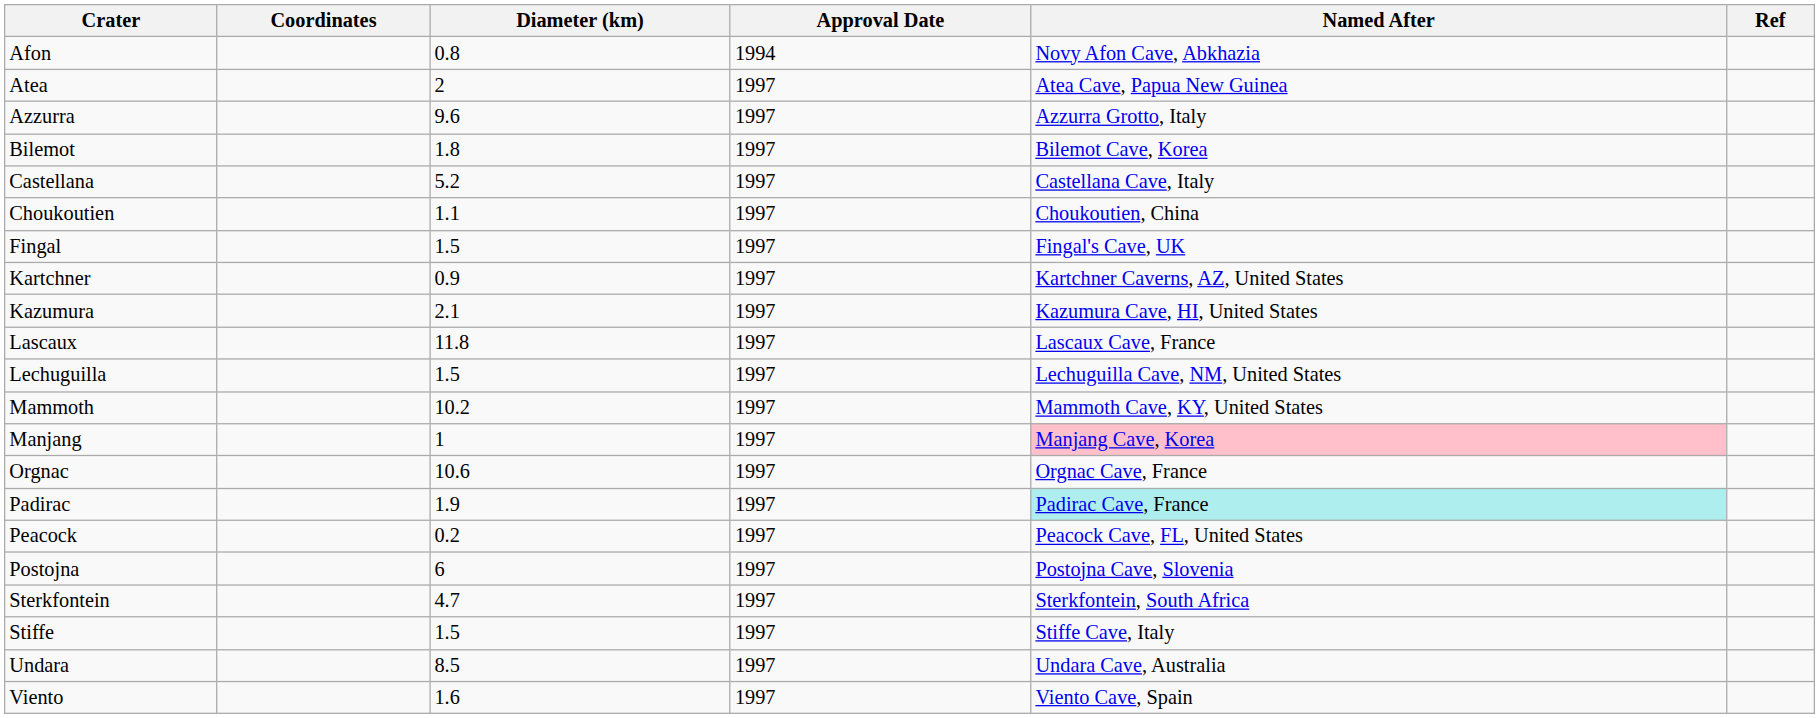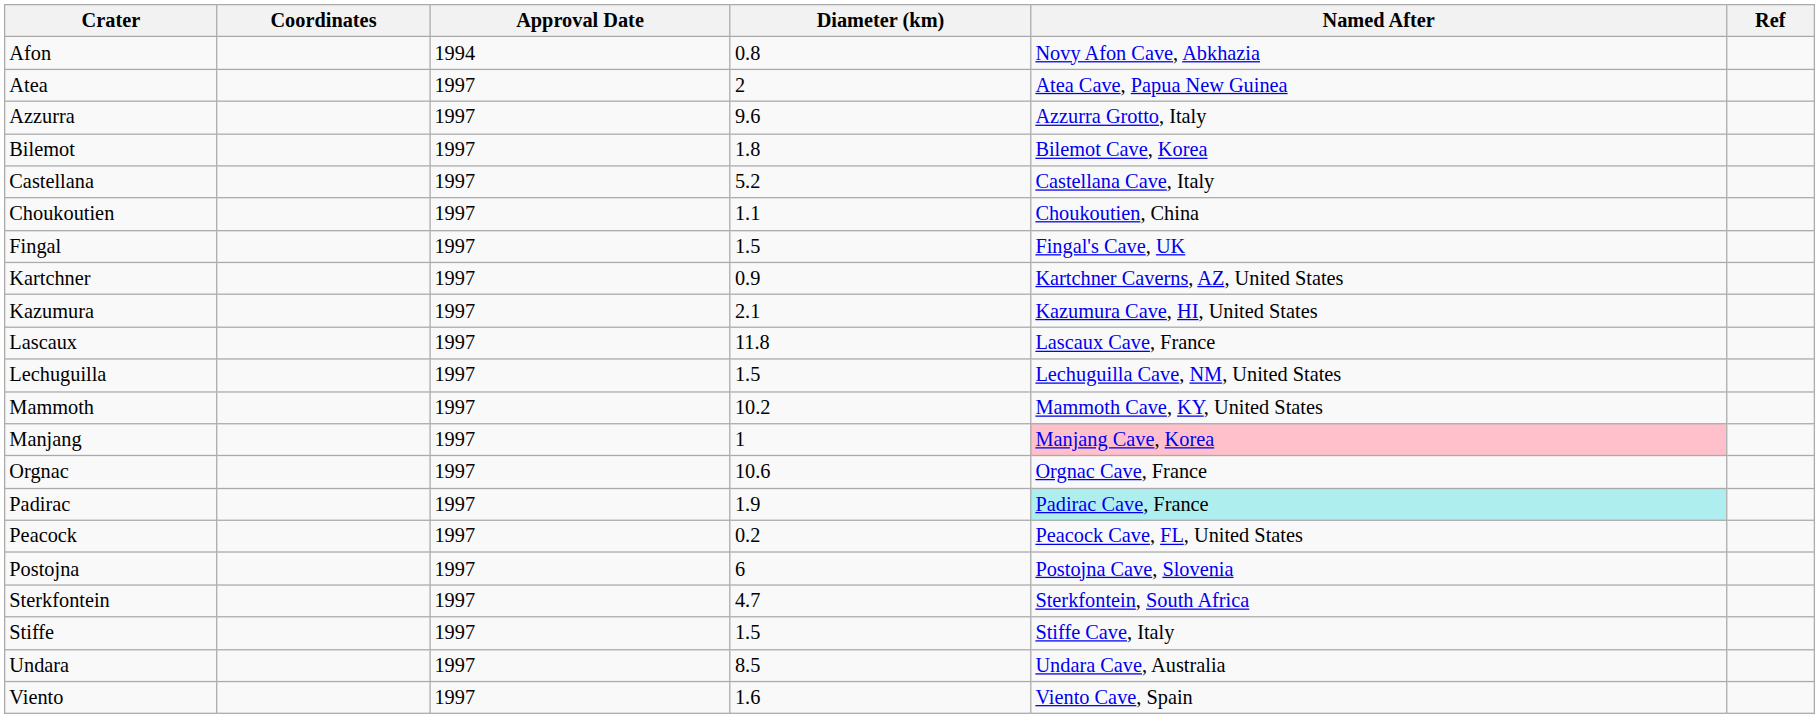columns swapped: Diameter (km) <-> Approval Date
